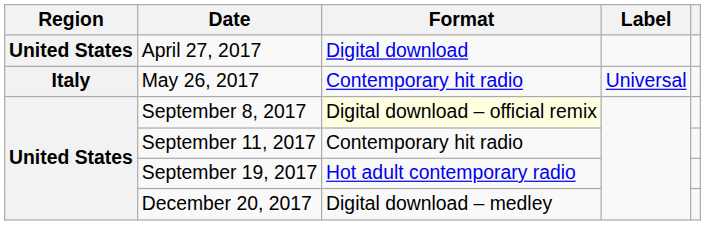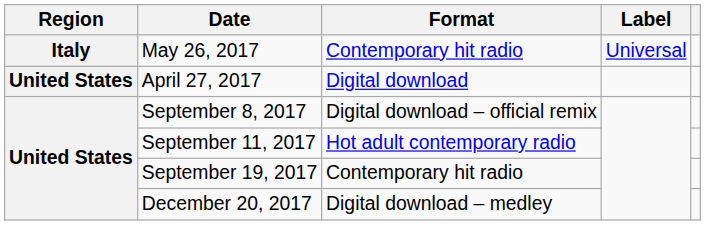rows swapped: April 27, 2017 <-> May 26, 2017
September 8, 2017 | Format: lightyellow background -> no background
September 11, 2017 | Format: Contemporary hit radio -> Hot adult contemporary radio
September 19, 2017 | Format: Hot adult contemporary radio -> Contemporary hit radio
